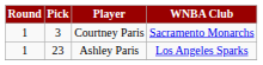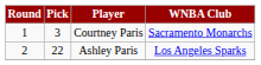Ashley Paris | Round: 1 -> 2
Ashley Paris | Pick: 23 -> 22
